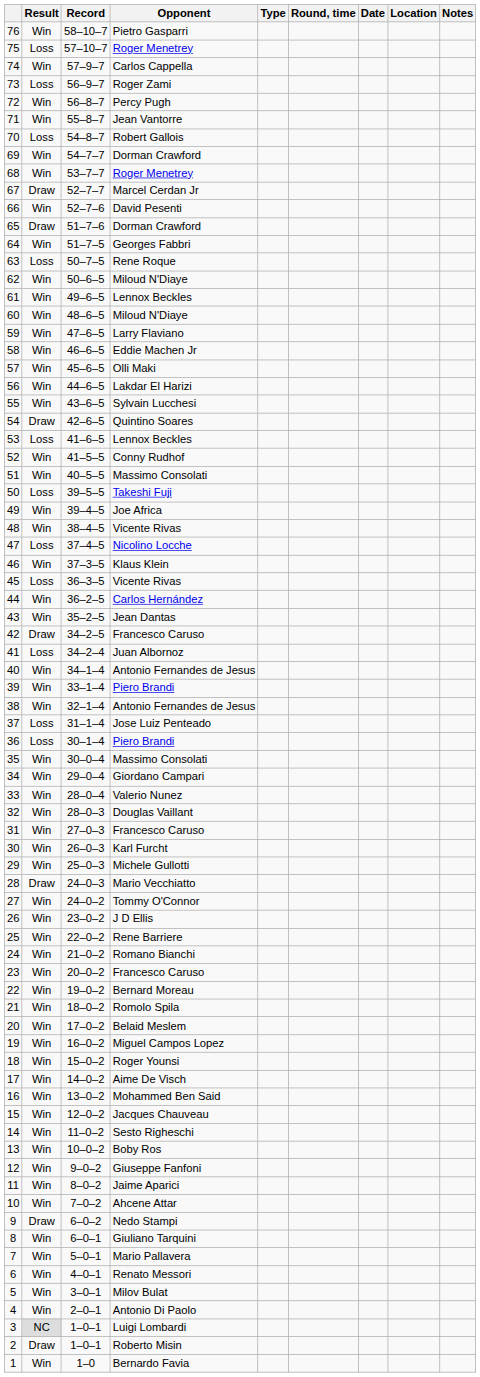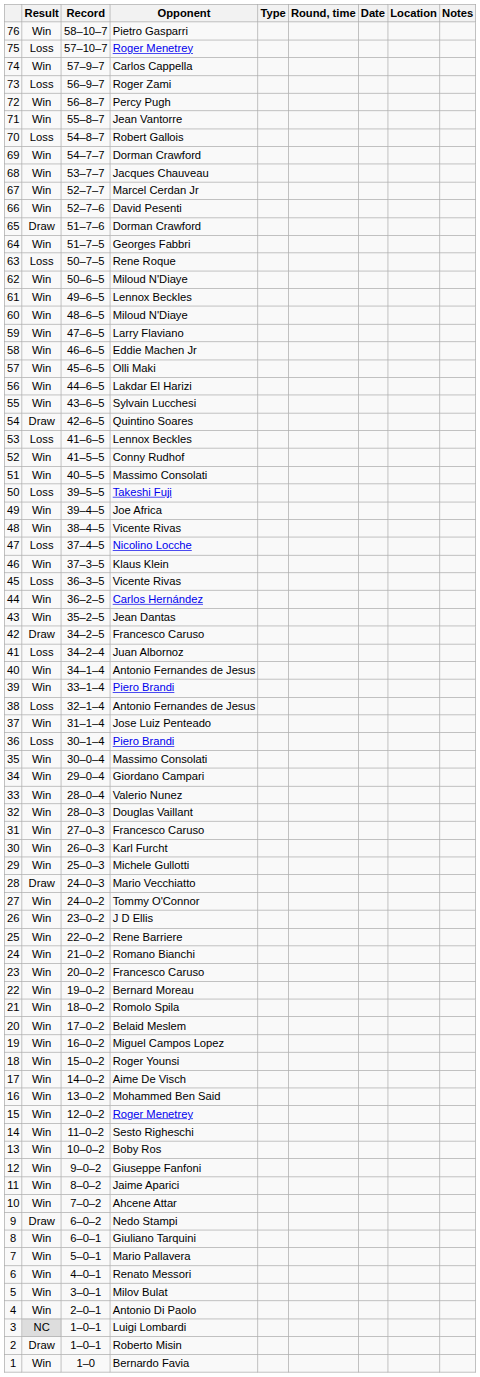68 | Opponent: Roger Menetrey -> Jacques Chauveau
67 | Result: Draw -> Win
38 | Result: Win -> Loss
37 | Result: Loss -> Win
15 | Opponent: Jacques Chauveau -> Roger Menetrey
